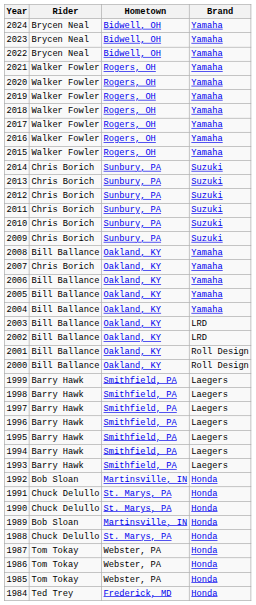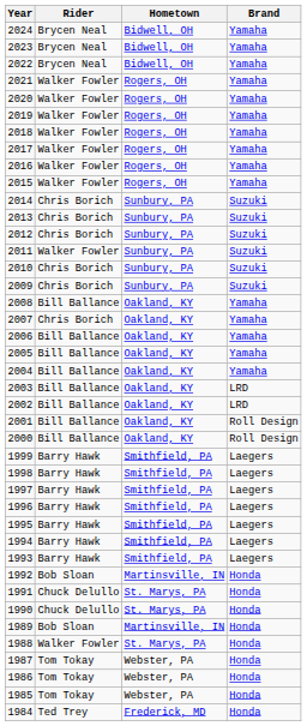2011 | Rider: Chris Borich -> Walker Fowler
1988 | Rider: Chuck Delullo -> Walker Fowler
